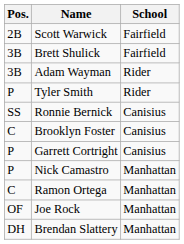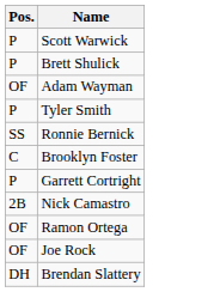- column: School | Fairfield | Fairfield | Rider | Rider | Canisius | Canisius | Canisius | Manhattan | Manhattan | Manhattan | Manhattan
Scott Warwick | Pos.: 2B -> P
Brett Shulick | Pos.: 3B -> P
Adam Wayman | Pos.: 3B -> OF
Nick Camastro | Pos.: P -> 2B
Ramon Ortega | Pos.: C -> OF
